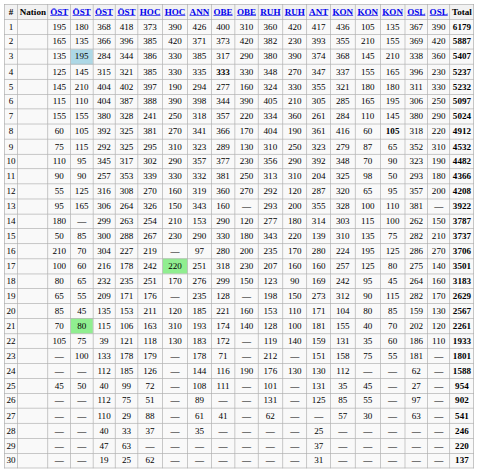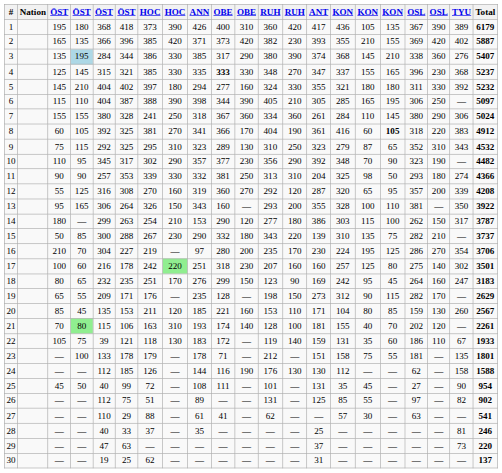+ column: TYU | 389 | 402 | 276 | 368 | 392 | — | 306 | 383 | 343 | — | 274 | 339 | 350 | 317 | — | 354 | 302 | 247 | — | 260 | — | 67 | 135 | 158 | 90 | 82 | — | 81 | 73 | —
5 | column 8: 190 -> 180
7 | column 10: 357 -> 367
7 | column 11: 220 -> 360
14 | ANT: 314 -> 386
15 | column 10: 330 -> 332
16 | ANT: 280 -> 230
